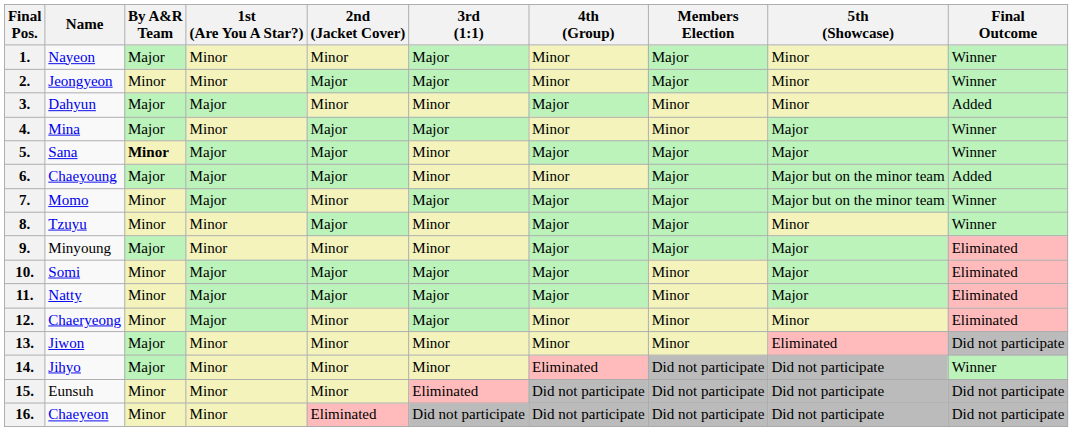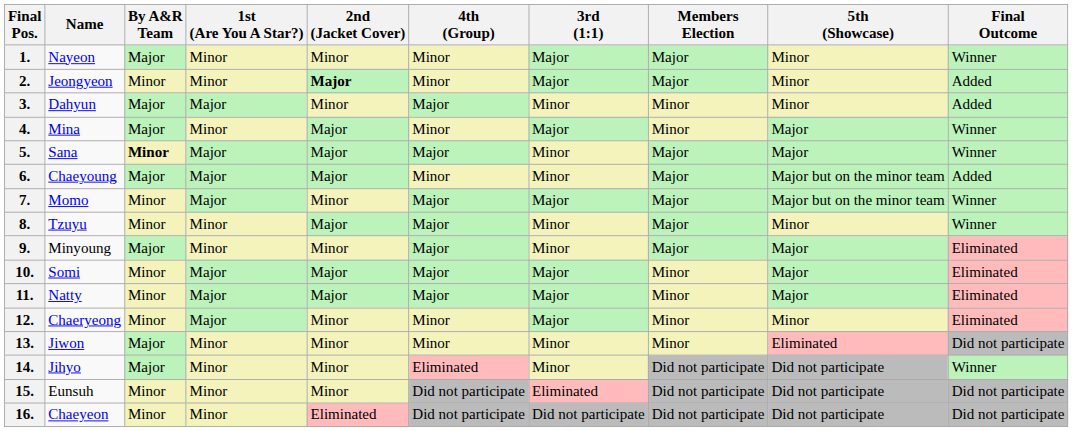columns swapped: 3rd (1:1) <-> 4th (Group)
2. | 2nd (Jacket Cover): normal -> bold
2. | Final Outcome: Winner -> Added
